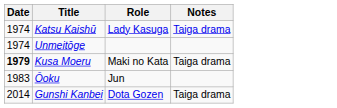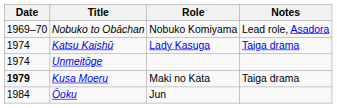+ row: 1969–70 | Nobuko to Obāchan | Nobuko Komiyama | Lead role, Asadora
Ōoku | Date: 1983 -> 1984
- row: 2014 | Gunshi Kanbei | Dota Gozen | Taiga drama
